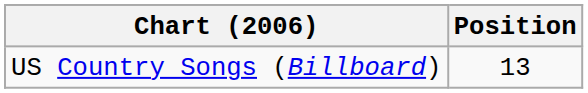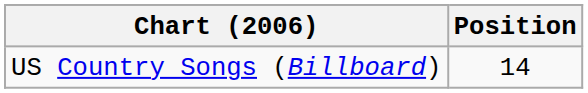US Country Songs (Billboard) | Position: 13 -> 14
